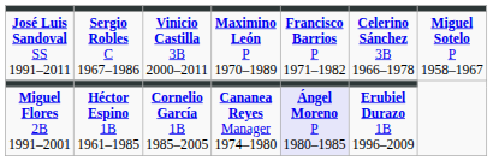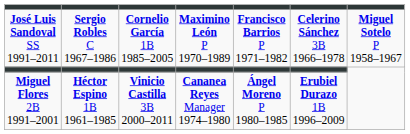José Luis Sandoval SS 1991–2011 | column 3: Vinicio Castilla 3B 2000–2011 -> Cornelio García 1B 1985–2005
Miguel Flores 2B 1991–2001 | column 3: Cornelio García 1B 1985–2005 -> Vinicio Castilla 3B 2000–2011
Miguel Flores 2B 1991–2001 | column 5: lavender background -> no background
